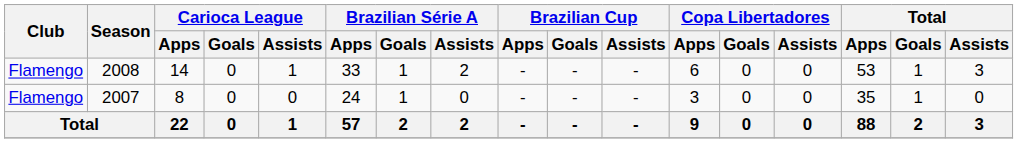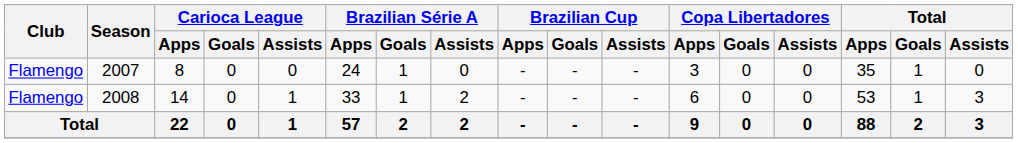rows swapped: 2007 <-> 2008
